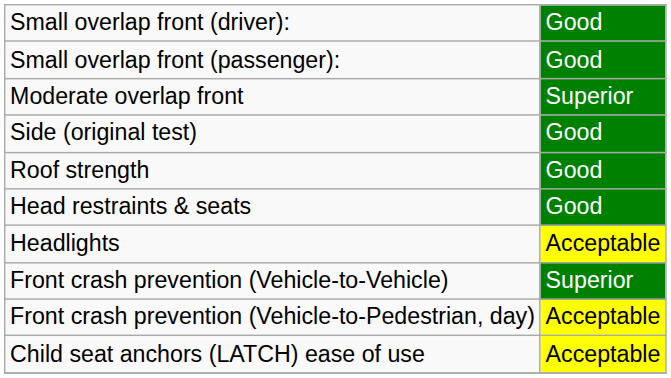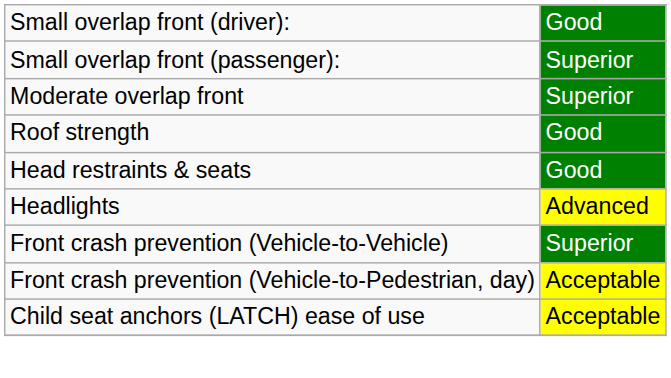Small overlap front (passenger): | column 2: Good -> Superior
- row: Side (original test) | Good
Headlights | column 2: Acceptable -> Advanced
